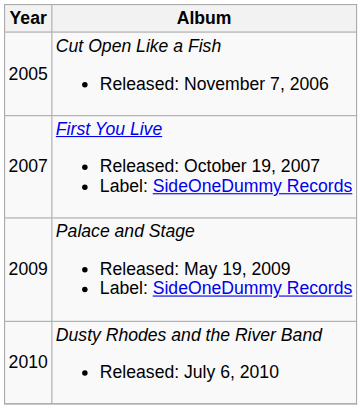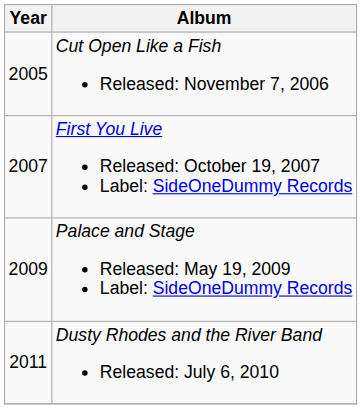Dusty Rhodes and the River Band Released: July 6, 2010 | Year: 2010 -> 2011
